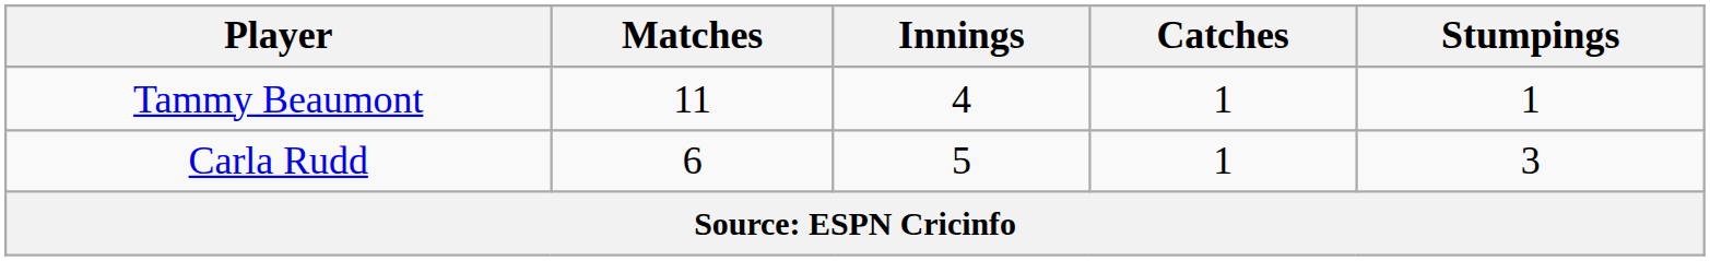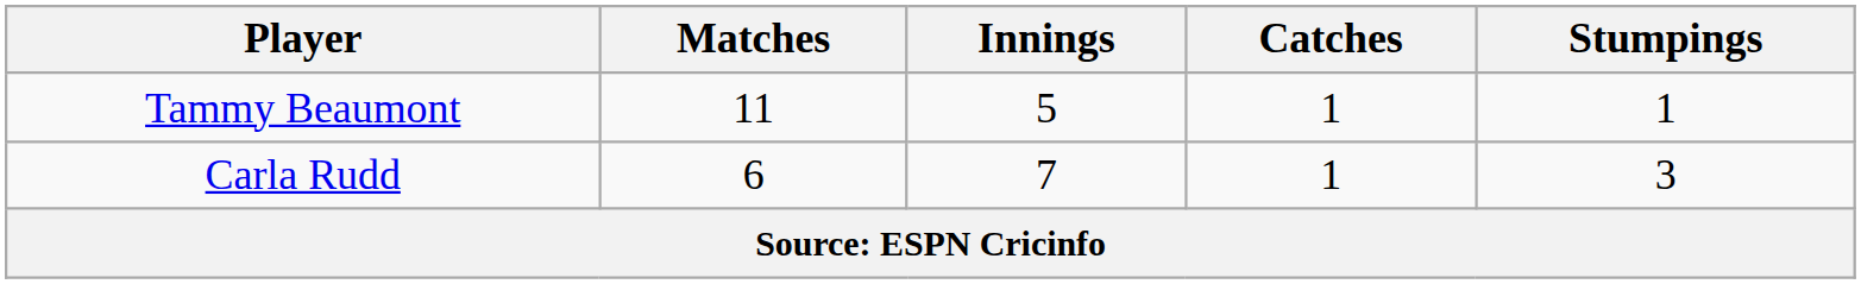Tammy Beaumont | Innings: 4 -> 5
Carla Rudd | Innings: 5 -> 7
